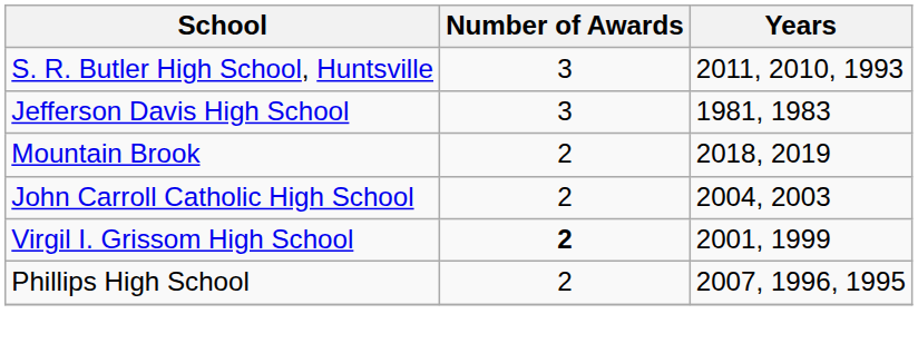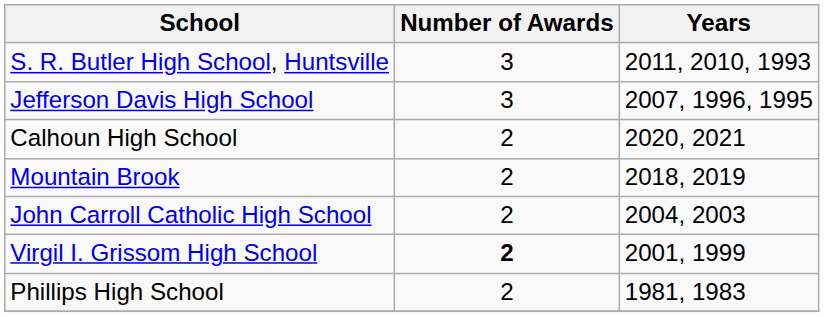Jefferson Davis High School | Years: 1981, 1983 -> 2007, 1996, 1995
+ row: Calhoun High School | 2 | 2020, 2021
Phillips High School | Years: 2007, 1996, 1995 -> 1981, 1983
